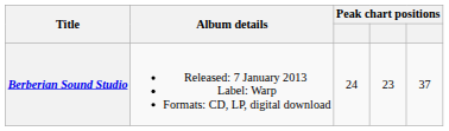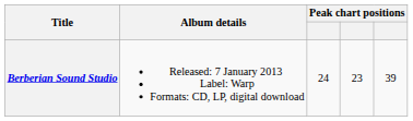Berberian Sound Studio | column 5: 37 -> 39
